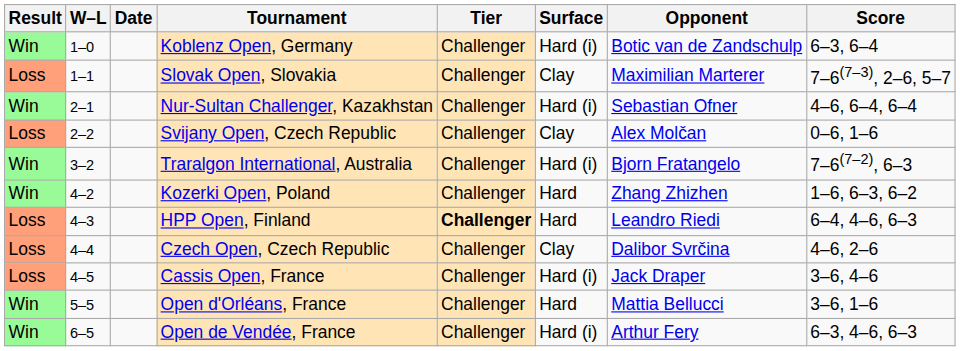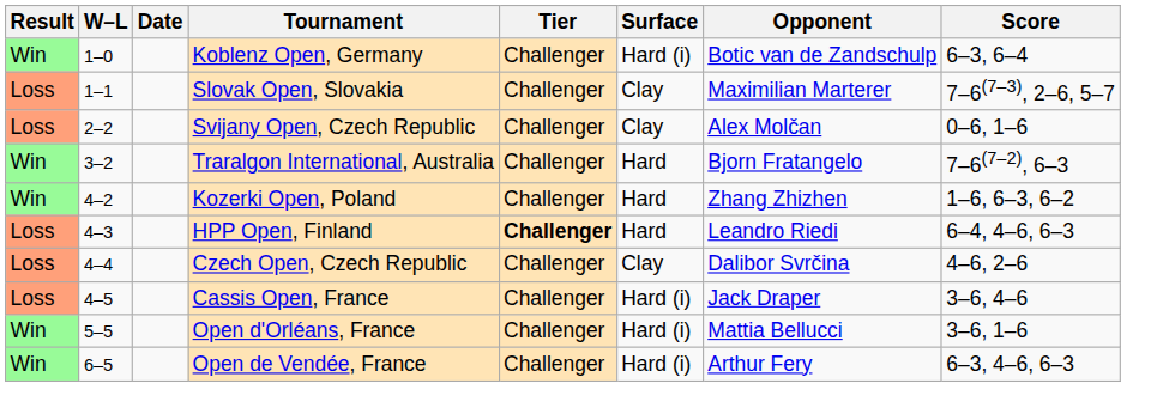- row: Win | 2–1 | Nur-Sultan Challenger, Kazakhstan | Challenger | Hard (i) | Sebastian Ofner | 4–6, 6–4, 6–4
Traralgon International, Australia | Surface: Hard (i) -> Hard
Open d'Orléans, France | Surface: Hard -> Hard (i)
